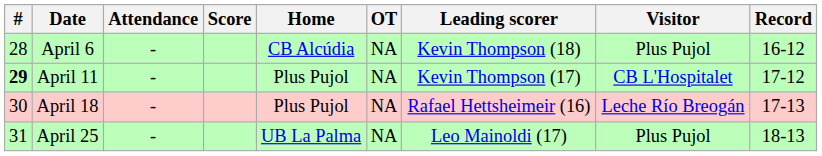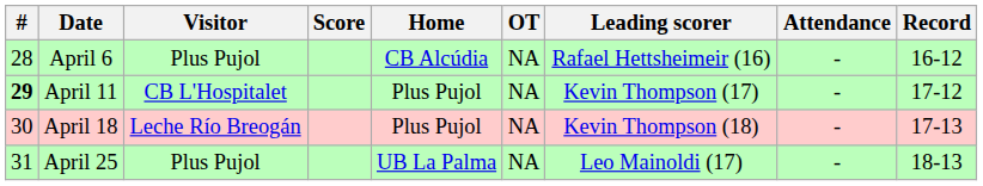columns swapped: Visitor <-> Attendance
April 6 | Leading scorer: Kevin Thompson (18) -> Rafael Hettsheimeir (16)
April 18 | Leading scorer: Rafael Hettsheimeir (16) -> Kevin Thompson (18)
